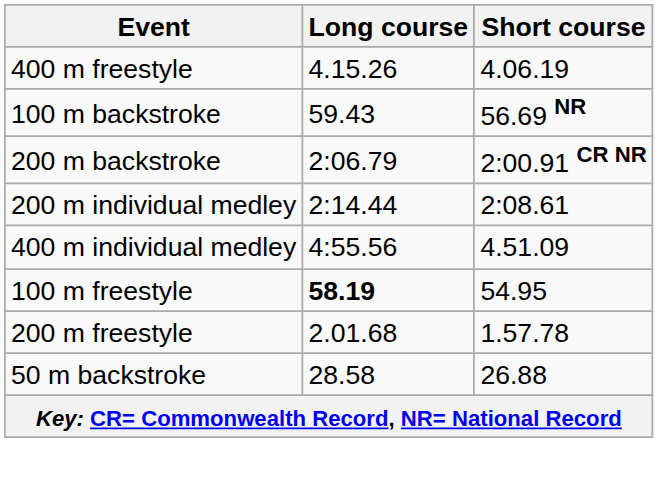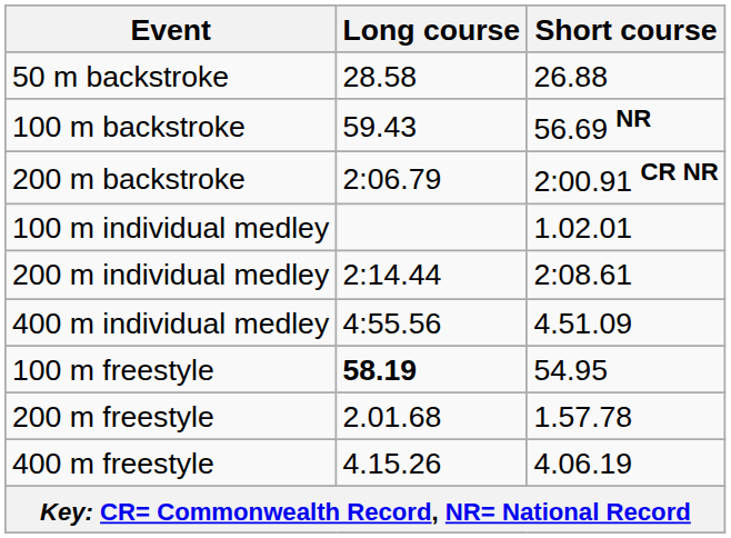rows swapped: 50 m backstroke <-> 400 m freestyle
+ row: 100 m individual medley | 1.02.01
